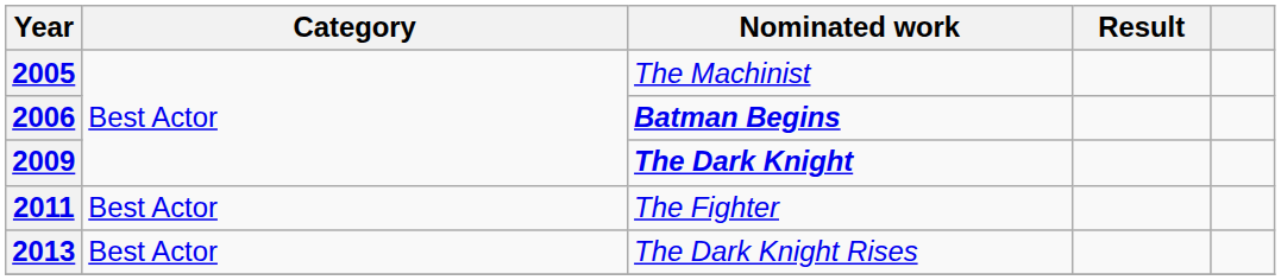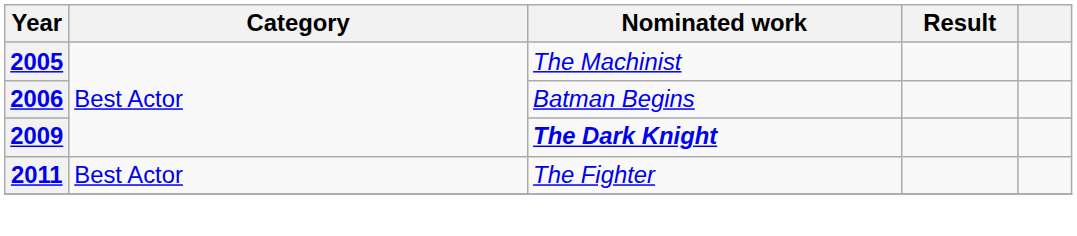2006 | Nominated work: bold -> normal
- row: 2013 | Best Actor | The Dark Knight Rises
